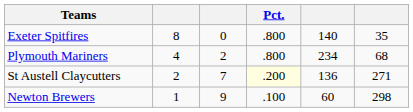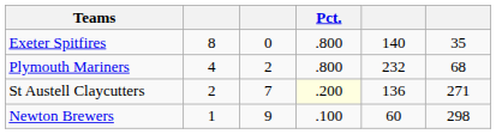Plymouth Mariners | column 5: 234 -> 232
